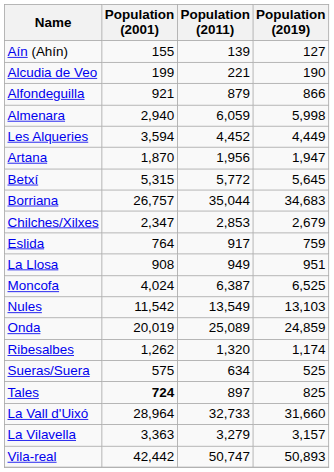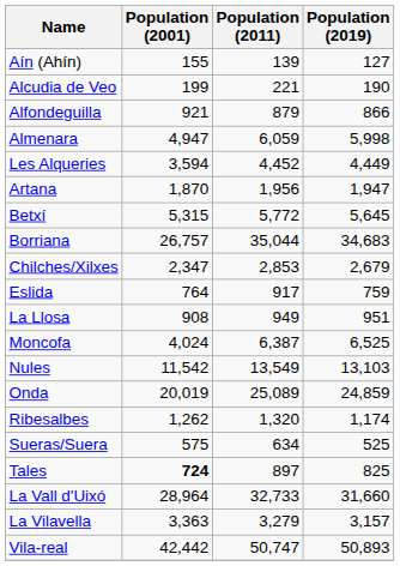Almenara | Population (2001): 2,940 -> 4,947
